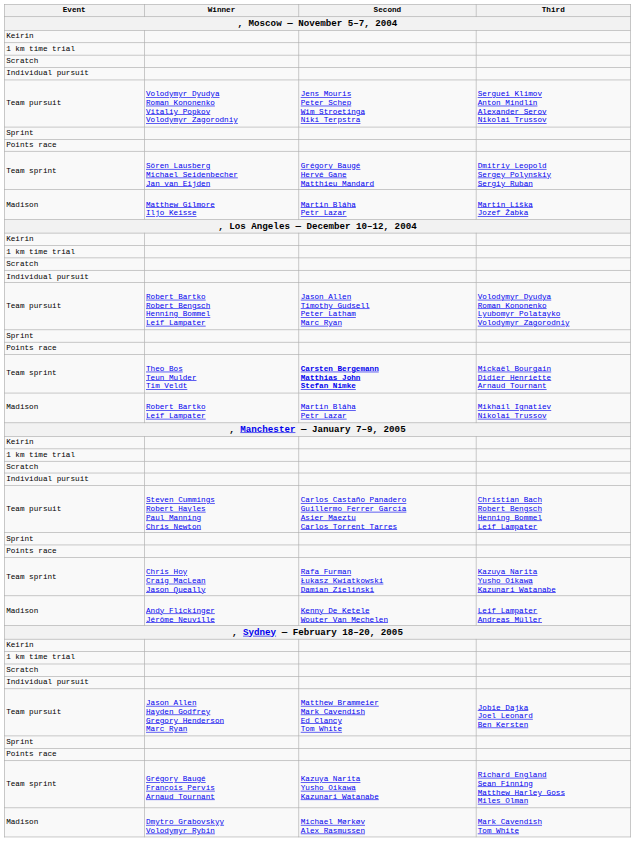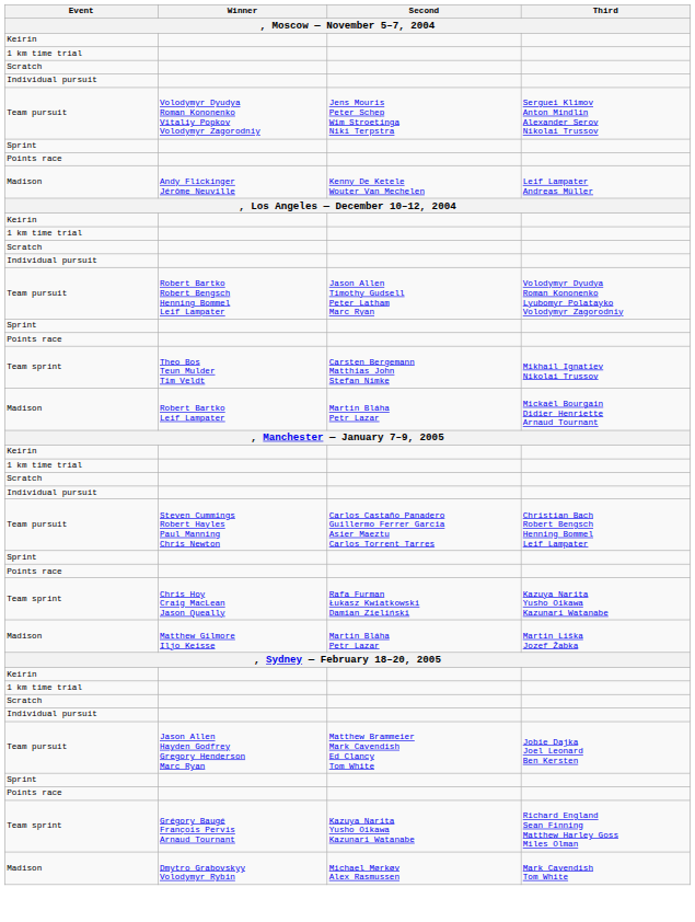- row: Team sprint | Sören Lausberg Michael Seidenbecher Jan van Eijden | Grégory Baugé Hervé Gane Matthieu Mandard | Dmitriy Leopold Sergey Polynskiy Sergiy Ruban
rows swapped: Matthew Gilmore Iljo Keisse <-> Andy Flickinger Jérôme Neuville
Theo Bos Teun Mulder Tim Veldt | Second: bold -> normal
Theo Bos Teun Mulder Tim Veldt | Third: Mickaël Bourgain Didier Henriette Arnaud Tournant -> Mikhail Ignatiev Nikolai Trussov
Robert Bartko Leif Lampater | Third: Mikhail Ignatiev Nikolai Trussov -> Mickaël Bourgain Didier Henriette Arnaud Tournant
